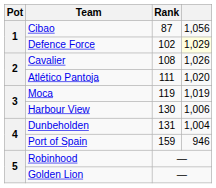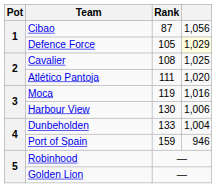Defence Force | Rank: 102 -> 105
Cavalier | column 4: 1,026 -> 1,025
Moca | column 4: 1,019 -> 1,016
Dunbeholden | Rank: 131 -> 133
